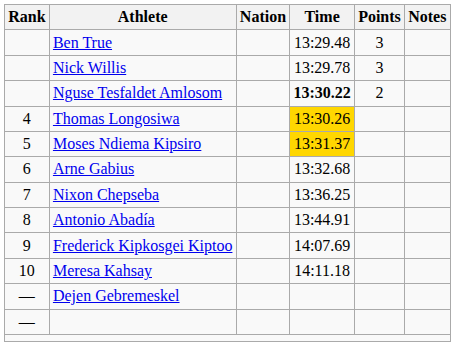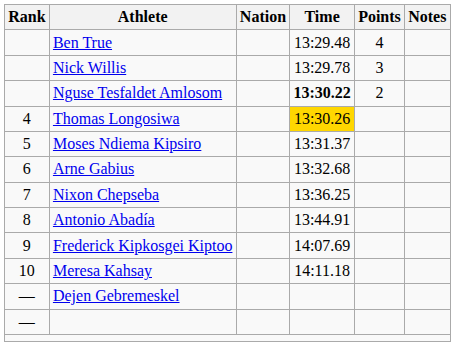Ben True | Points: 3 -> 4
Moses Ndiema Kipsiro | Time: gold background -> no background
